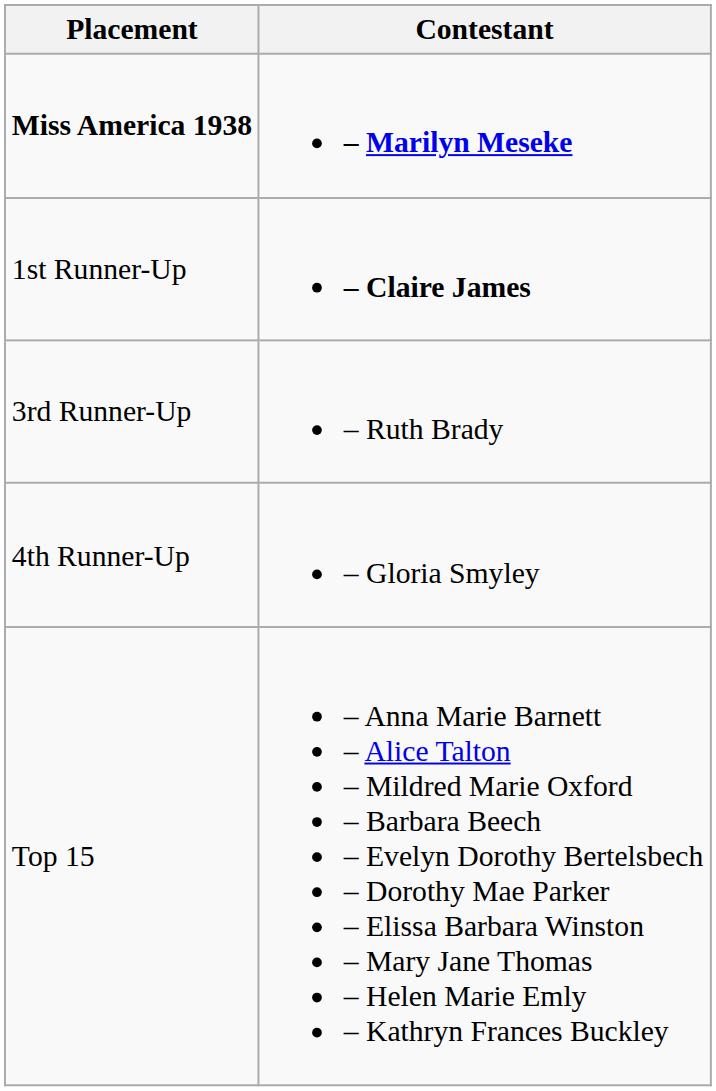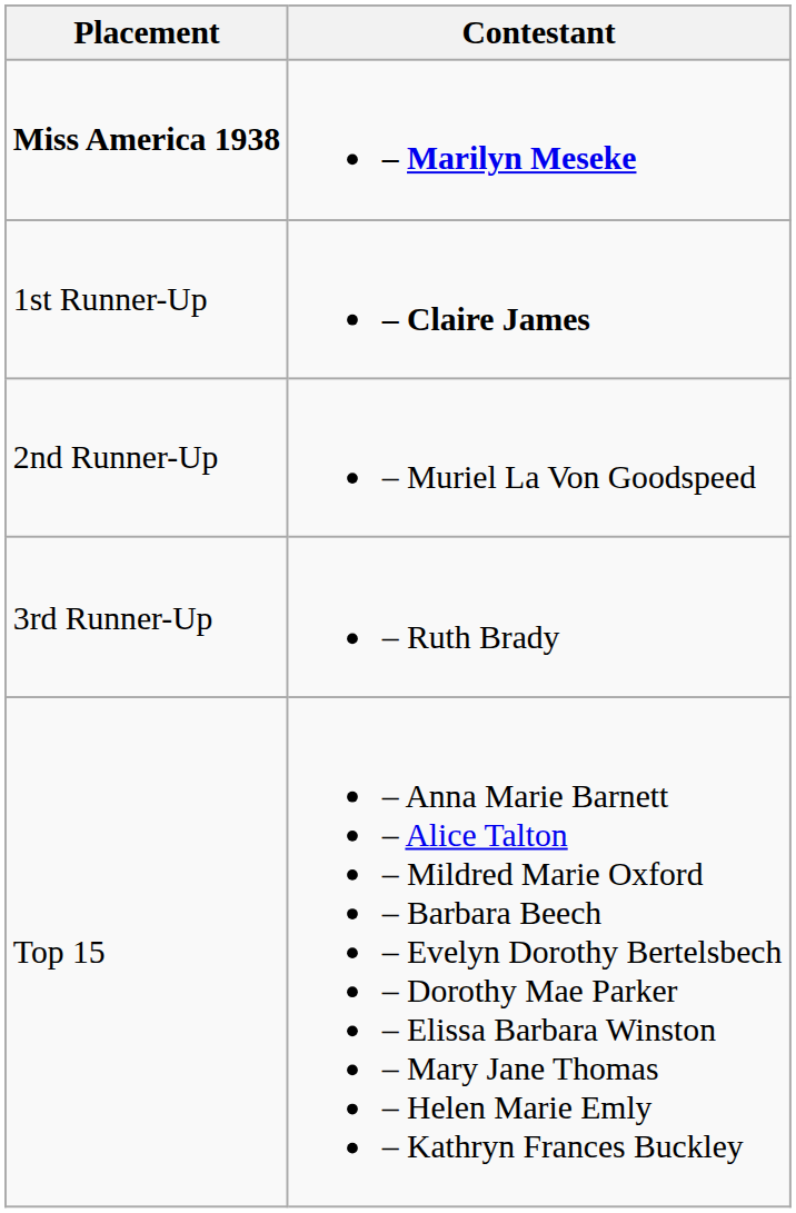+ row: 2nd Runner-Up | – Muriel La Von Goodspeed
- row: 4th Runner-Up | – Gloria Smyley
